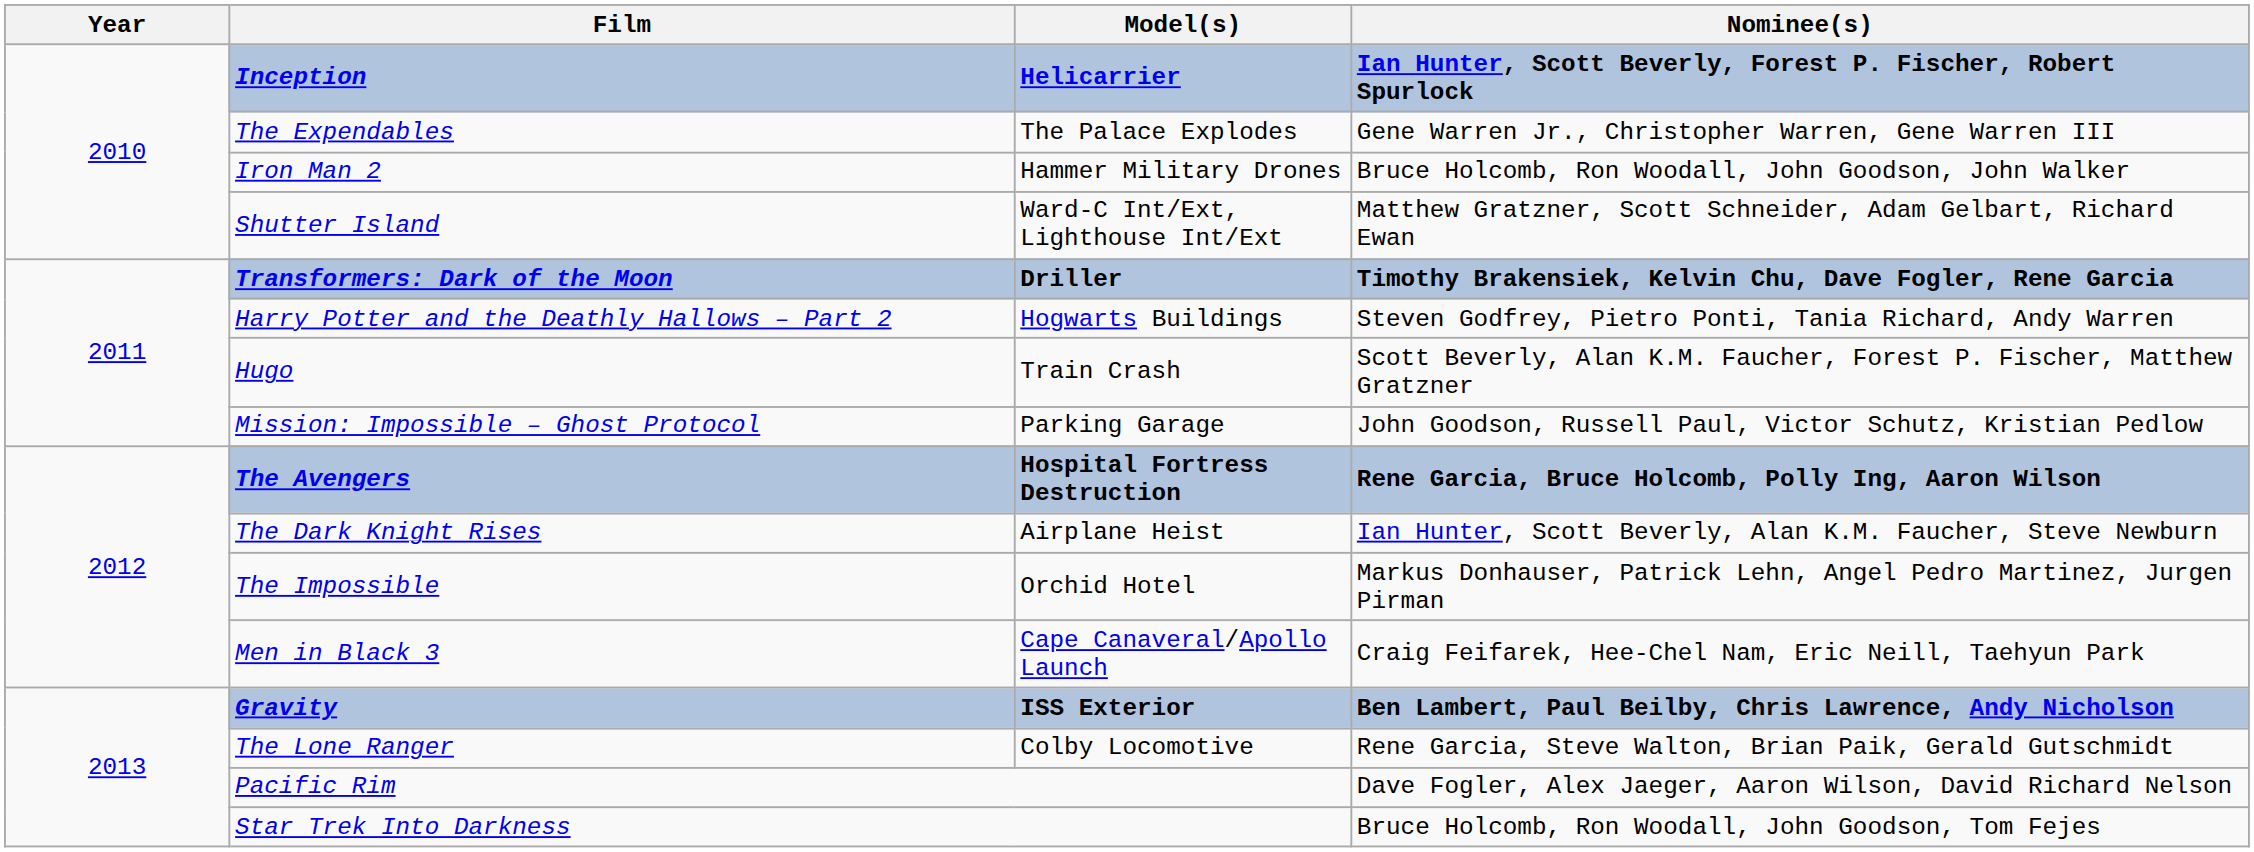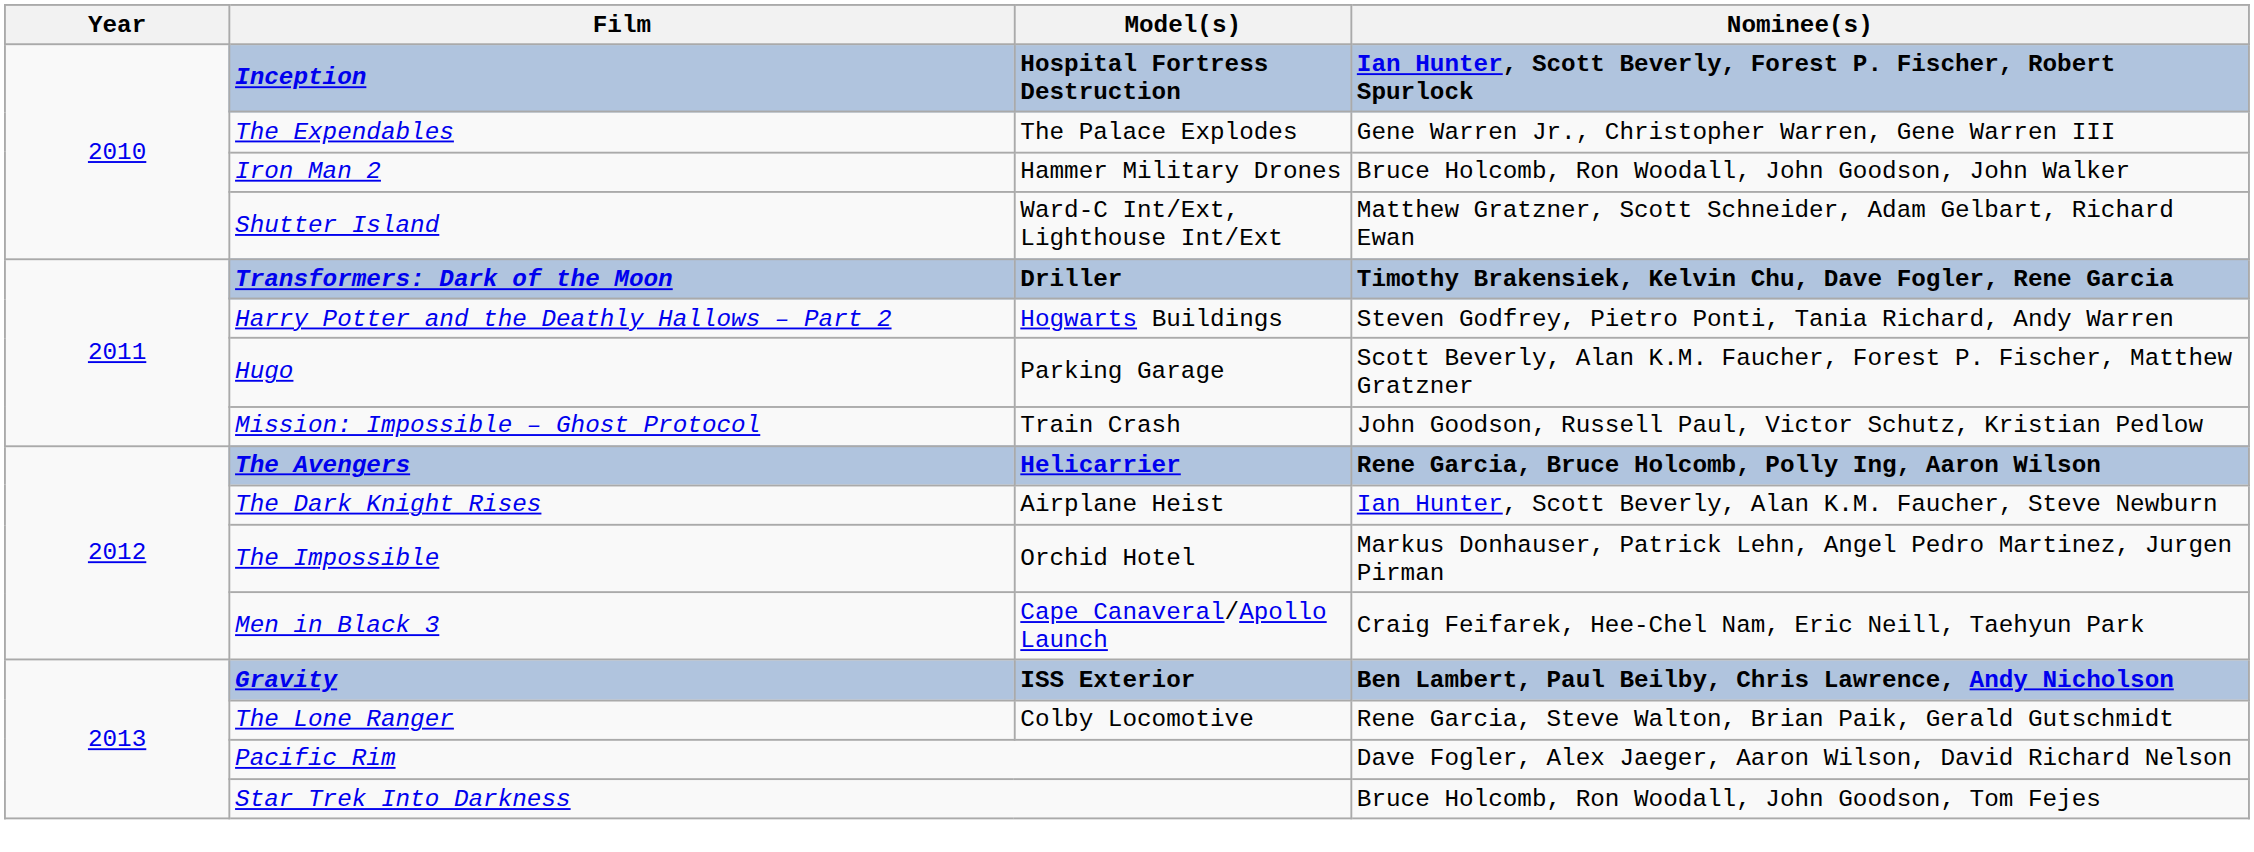Inception | Model(s): Helicarrier -> Hospital Fortress Destruction
Hugo | Model(s): Train Crash -> Parking Garage
Mission: Impossible – Ghost Protocol | Model(s): Parking Garage -> Train Crash
The Avengers | Model(s): Hospital Fortress Destruction -> Helicarrier
